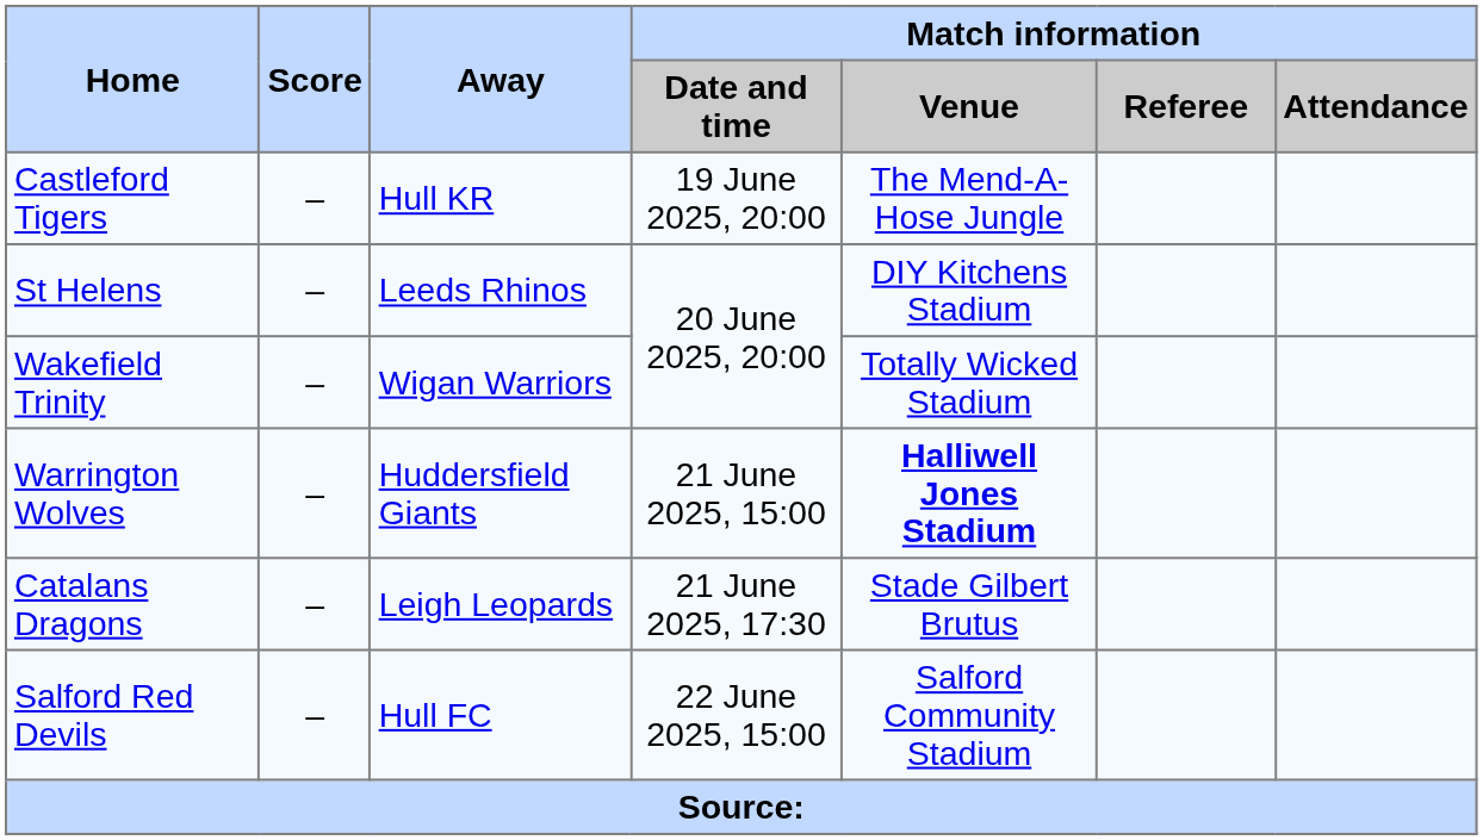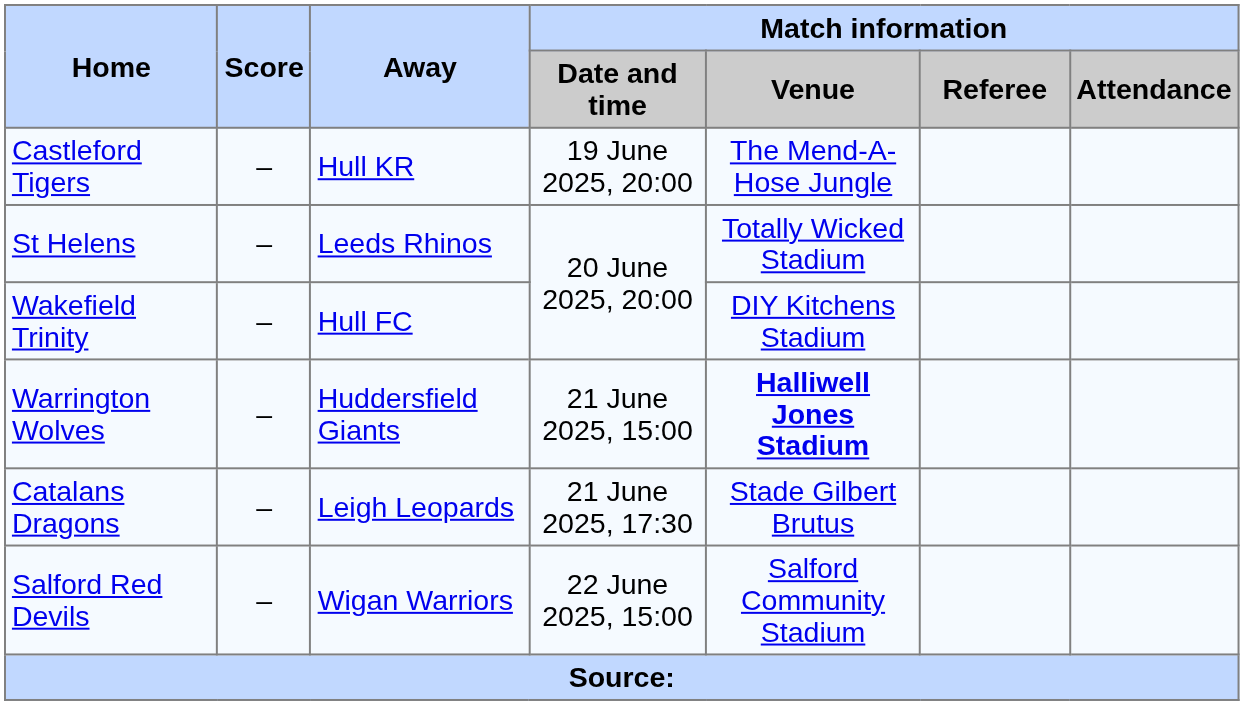St Helens | Match information / Venue: DIY Kitchens Stadium -> Totally Wicked Stadium
Wakefield Trinity | Away: Wigan Warriors -> Hull FC
Wakefield Trinity | Match information / Venue: Totally Wicked Stadium -> DIY Kitchens Stadium
Salford Red Devils | Away: Hull FC -> Wigan Warriors
